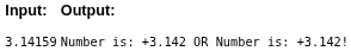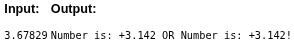Number is: +3.142 OR Number is: +3.142! | column 1: 3.14159 -> 3.67829
